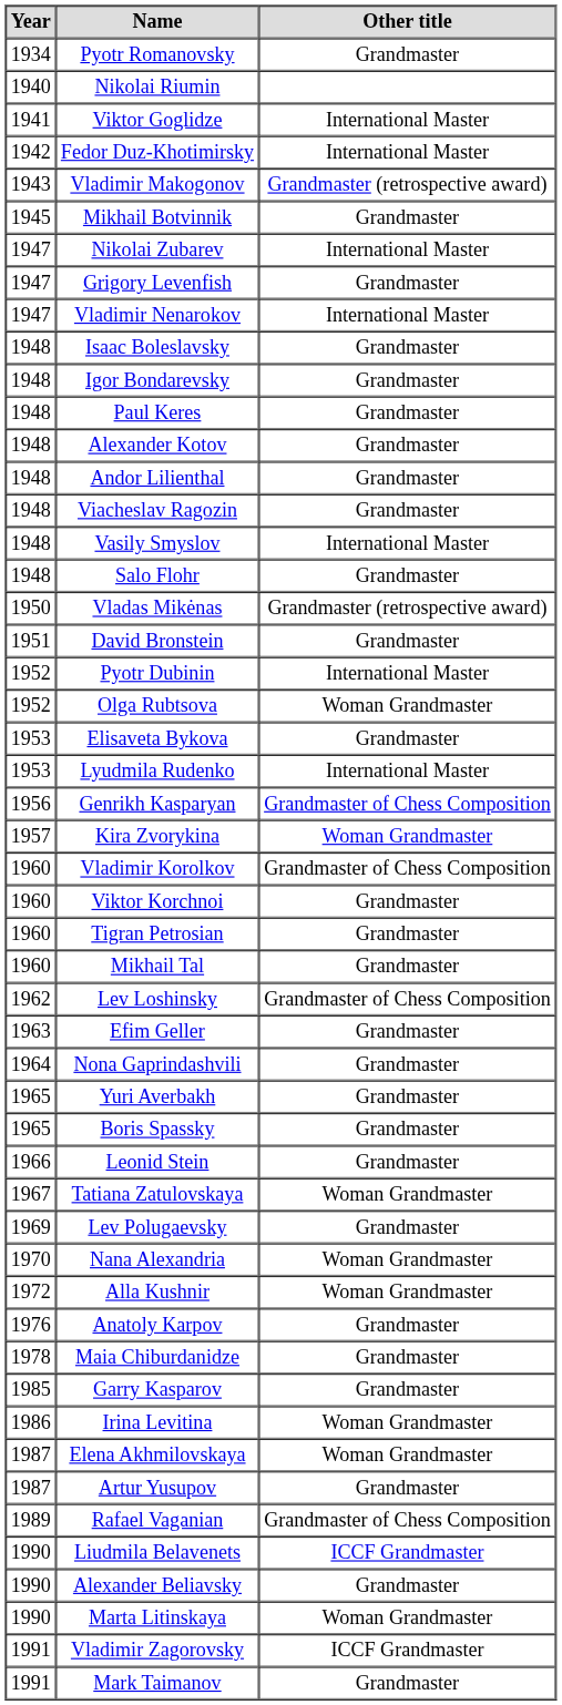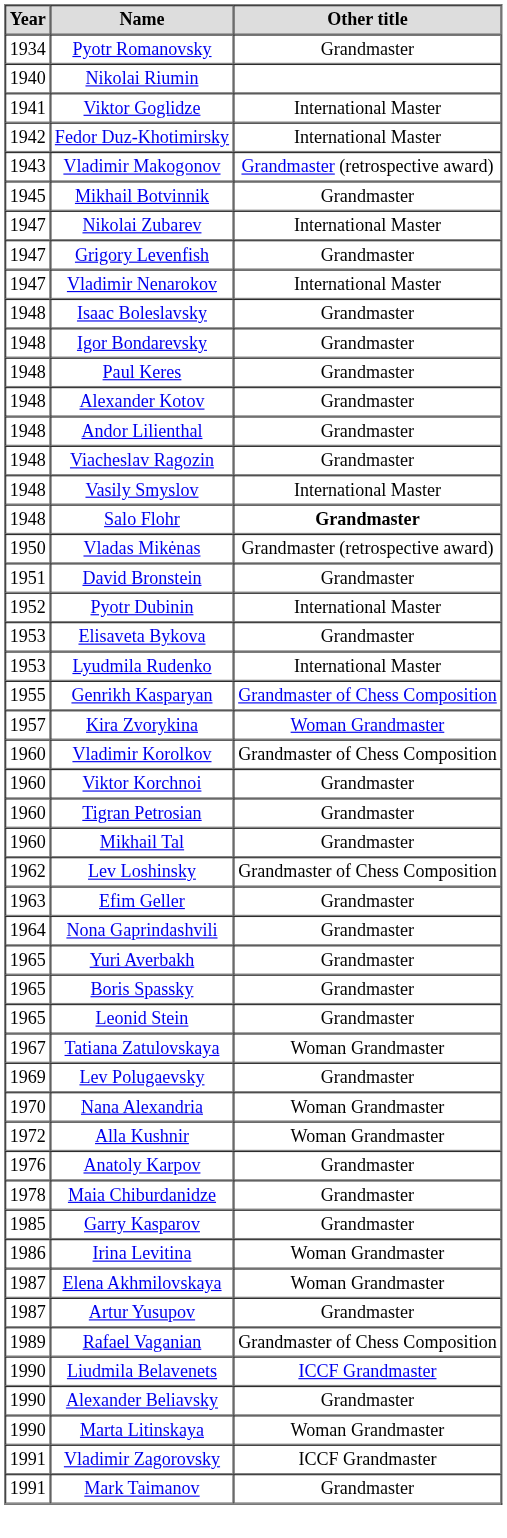Salo Flohr | Other title: normal -> bold
- row: 1952 | Olga Rubtsova | Woman Grandmaster
Genrikh Kasparyan | Year: 1956 -> 1955
Leonid Stein | Year: 1966 -> 1965
